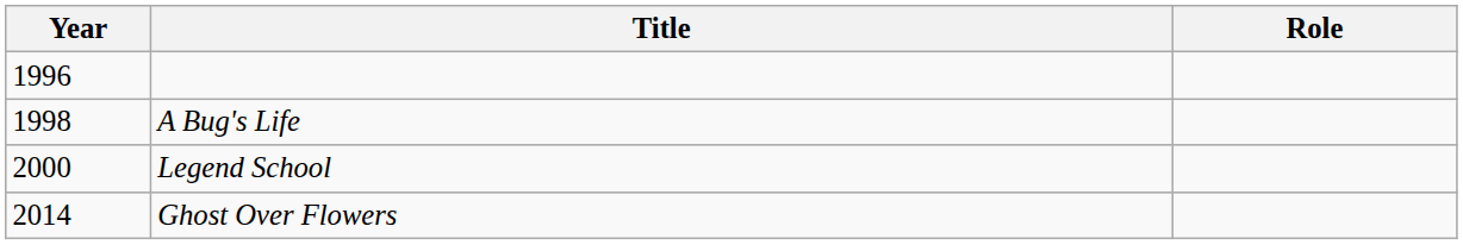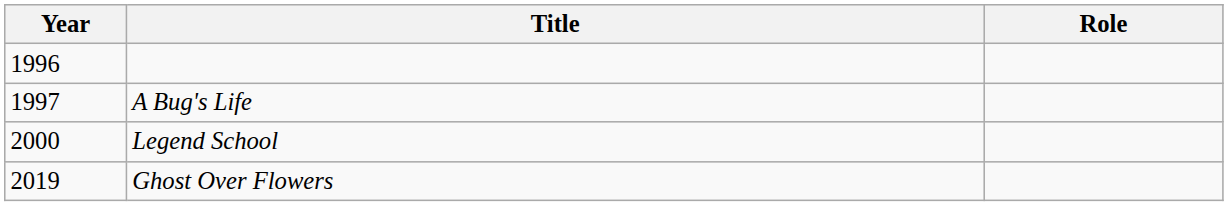A Bug's Life | Year: 1998 -> 1997
Ghost Over Flowers | Year: 2014 -> 2019
